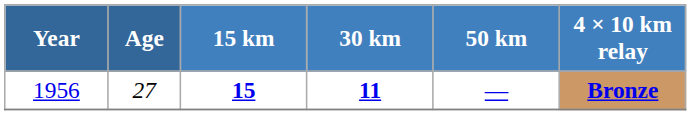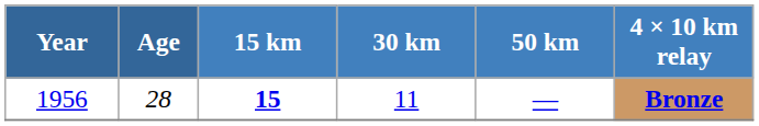1956 | Age: 27 -> 28
1956 | 30 km: bold -> normal
